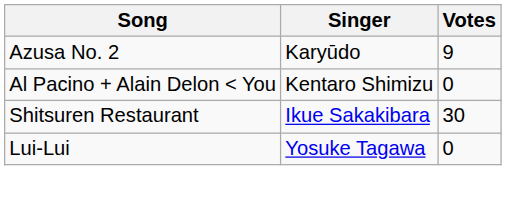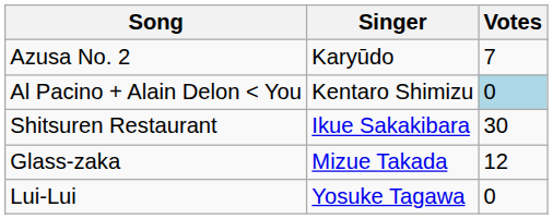Azusa No. 2 | Votes: 9 -> 7
Al Pacino + Alain Delon < You | Votes: no background -> lightblue background
+ row: Glass-zaka | Mizue Takada | 12
